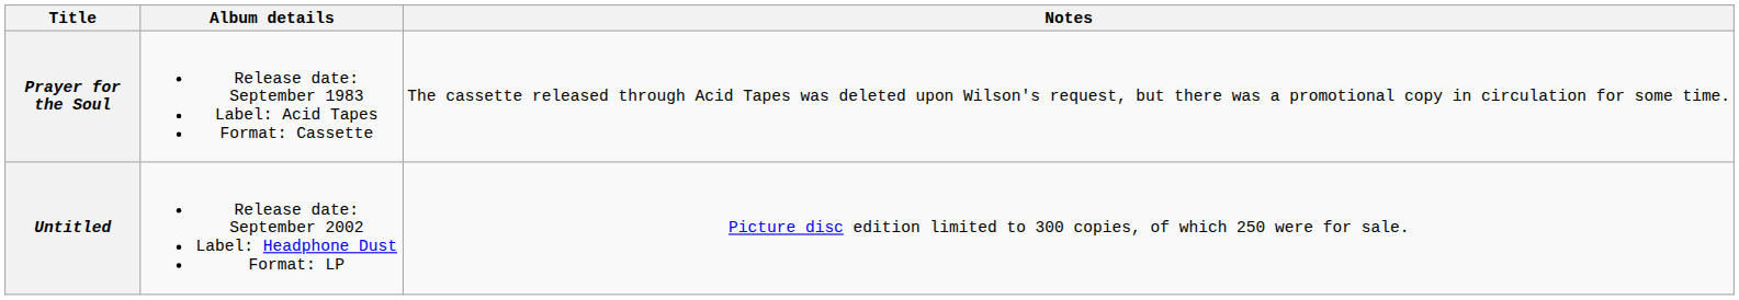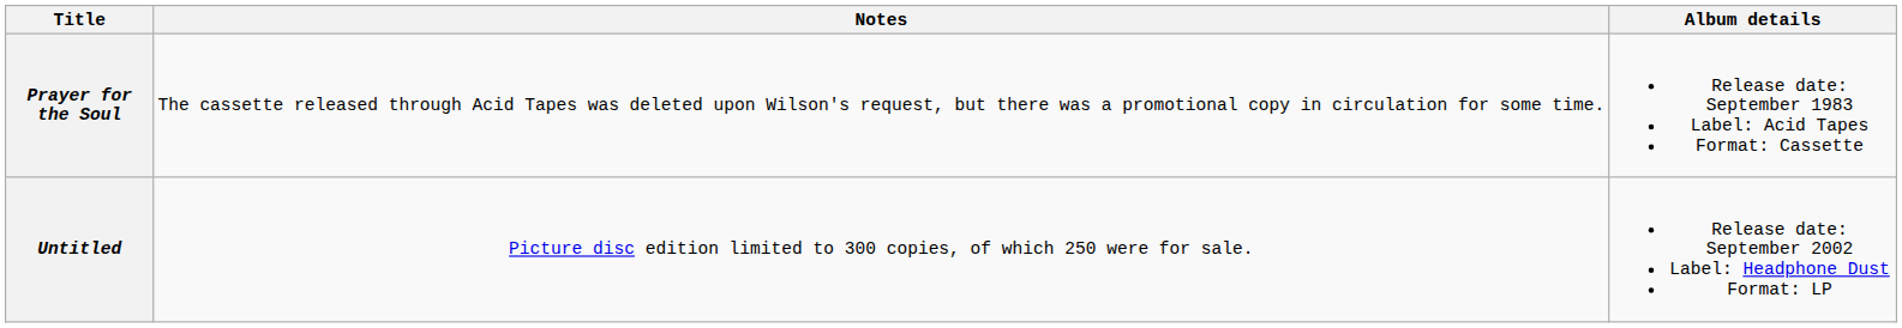columns swapped: Album details <-> Notes
